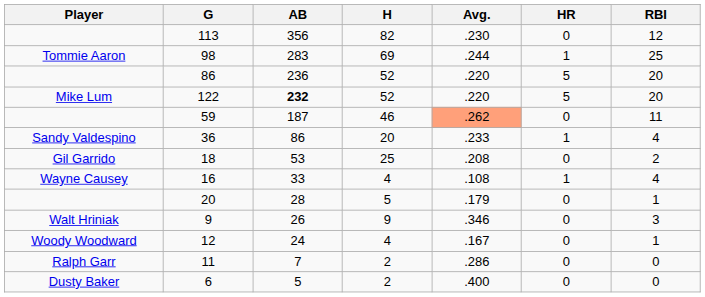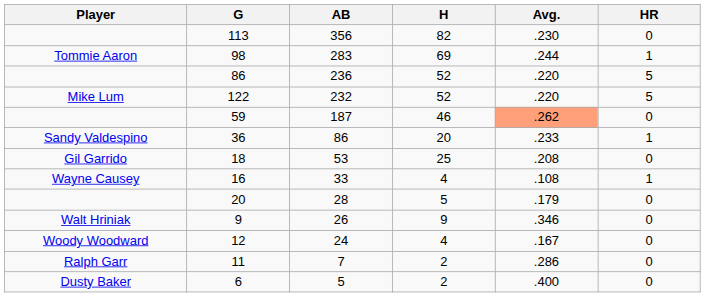- column: RBI | 12 | 25 | 20 | 20 | 11 | 4 | 2 | 4 | 1 | 3 | 1 | 0 | 0
122 | AB: bold -> normal
